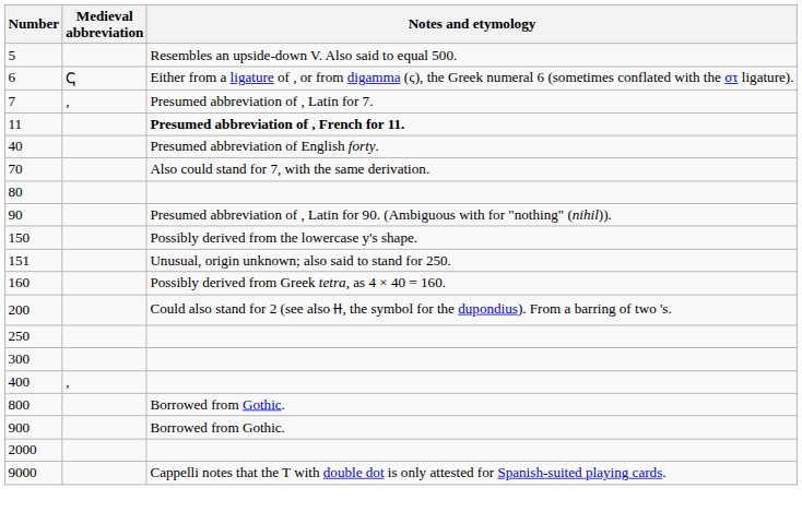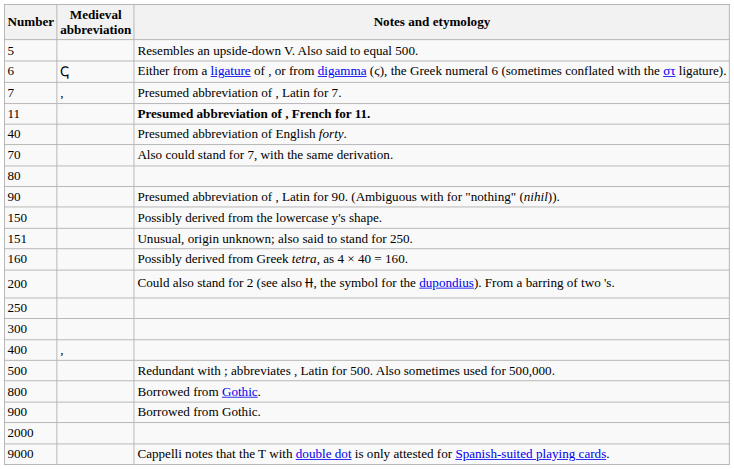+ row: 500 | Redundant with ; abbreviates , Latin for 500. Also sometimes used for 500,000.
